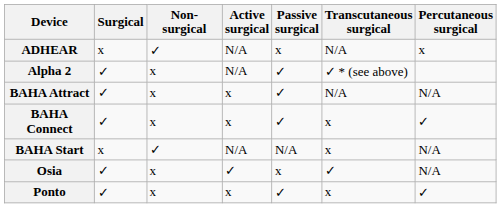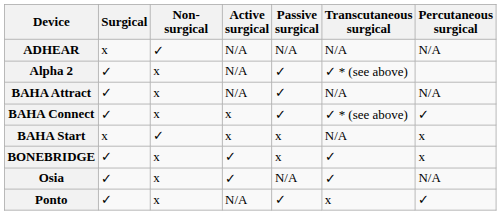ADHEAR | Passive surgical: x -> N/A
ADHEAR | Percutaneous surgical: x -> N/A
BAHA Attract | Active surgical: x -> N/A
BAHA Connect | Transcutaneous surgical: x -> ✓ * (see above)
BAHA Start | Active surgical: N/A -> x
BAHA Start | Passive surgical: N/A -> x
BAHA Start | Transcutaneous surgical: x -> N/A
BAHA Start | Percutaneous surgical: N/A -> x
+ row: BONEBRIDGE | ✓ | x | ✓ | x | ✓ | x
Osia | Passive surgical: x -> N/A
Ponto | Active surgical: x -> N/A
